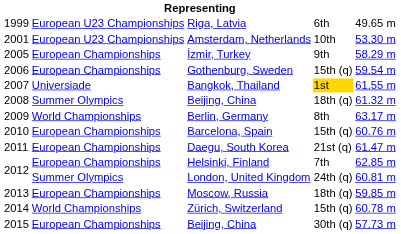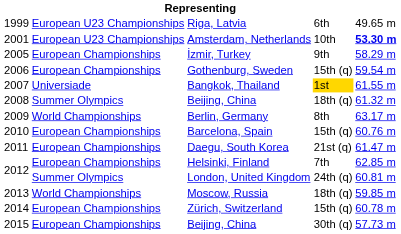Amsterdam, Netherlands | column 5: normal -> bold
Moscow, Russia | column 2: European Championships -> World Championships
Zürich, Switzerland | column 2: World Championships -> European Championships
